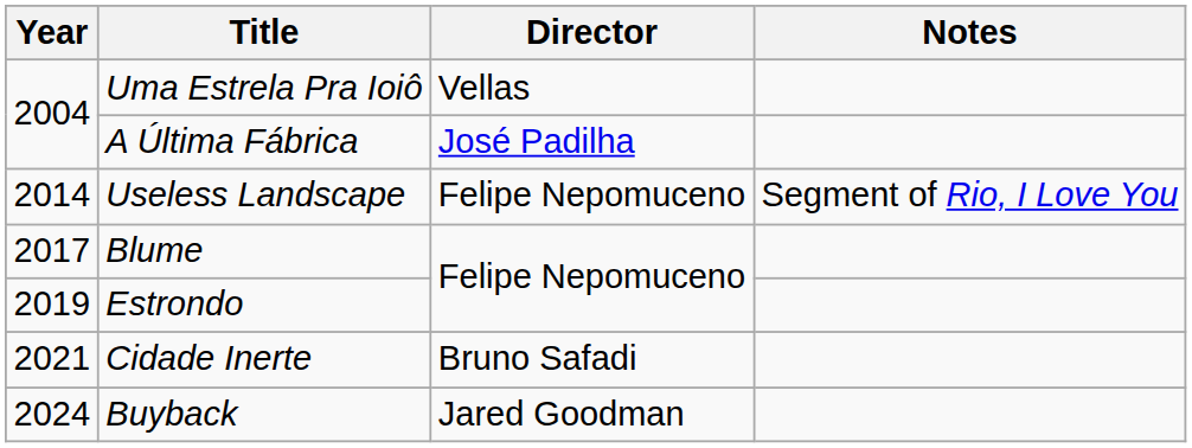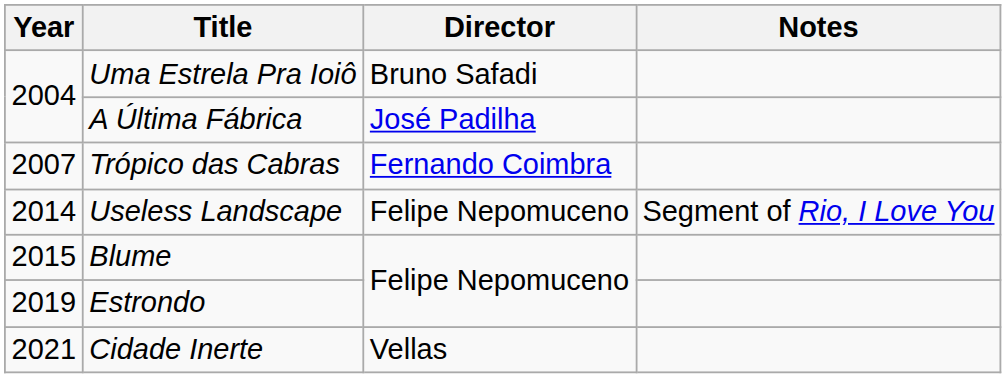Uma Estrela Pra Ioiô | Director: Vellas -> Bruno Safadi
+ row: 2007 | Trópico das Cabras | Fernando Coimbra
Blume | Year: 2017 -> 2015
Cidade Inerte | Director: Bruno Safadi -> Vellas
- row: 2024 | Buyback | Jared Goodman
